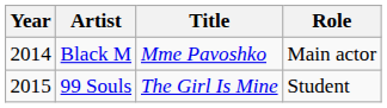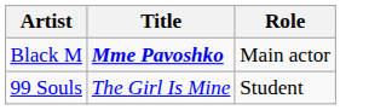- column: Year | 2014 | 2015
Black M | Title: normal -> bold
